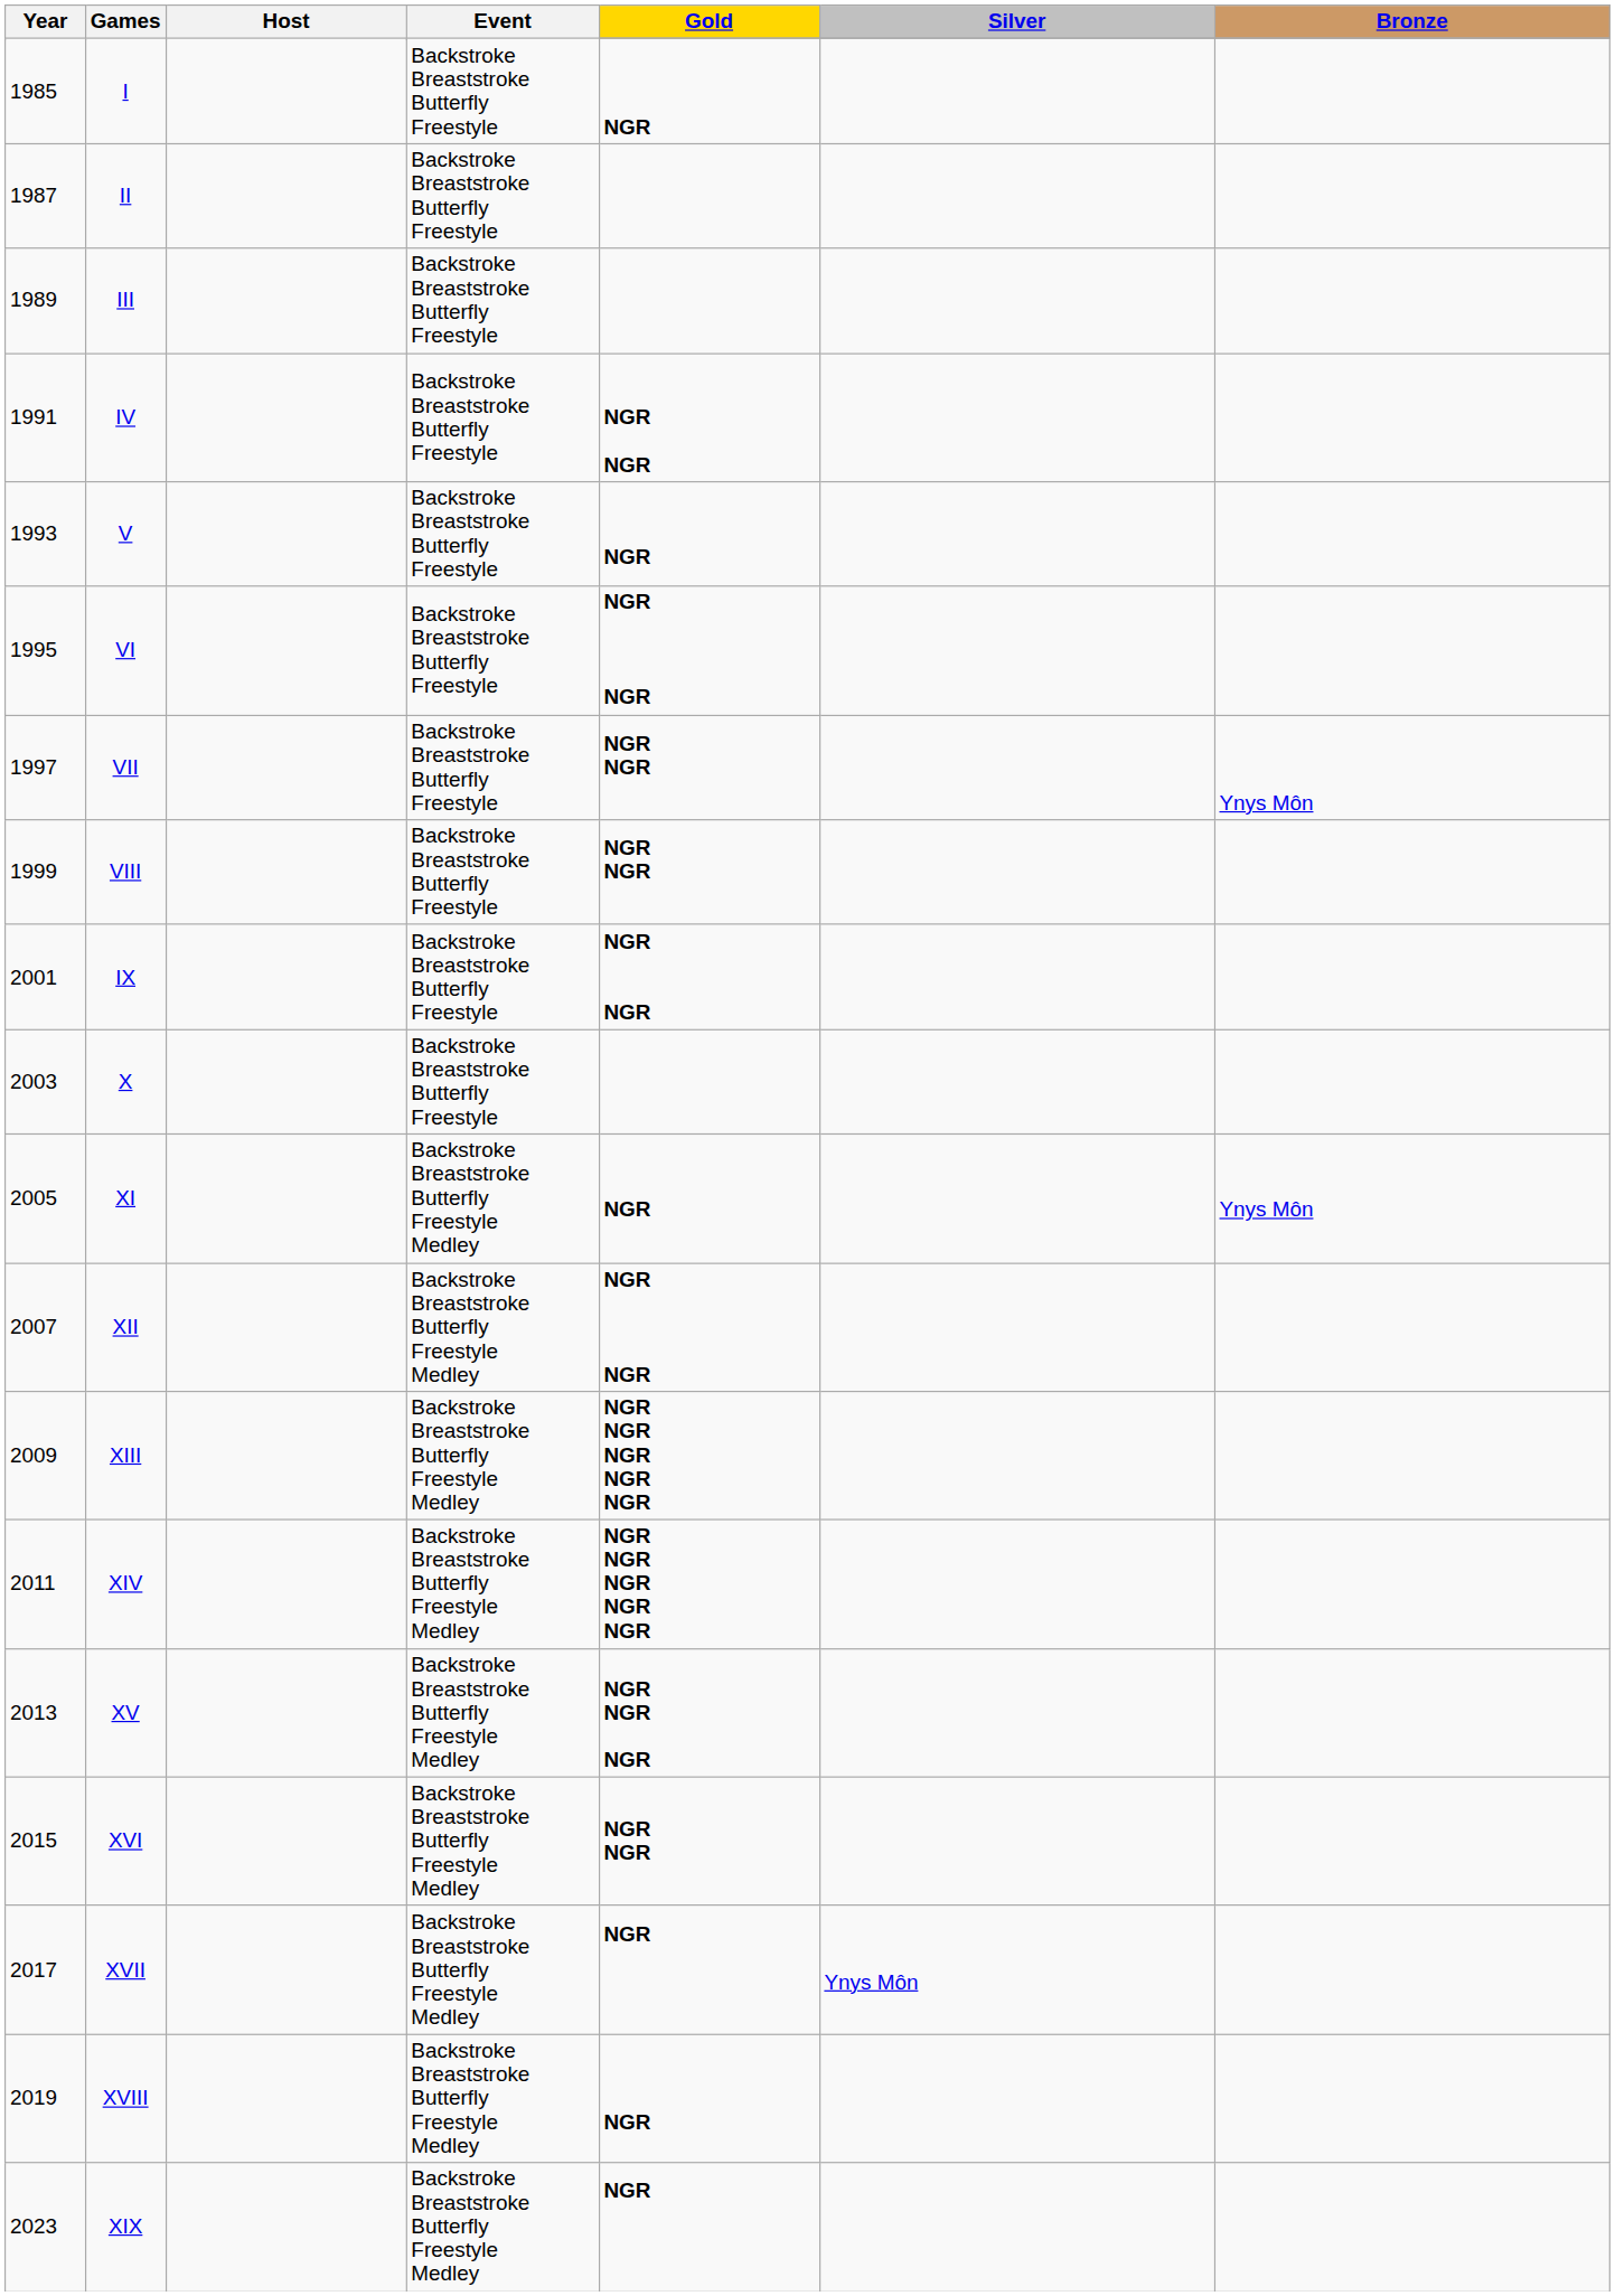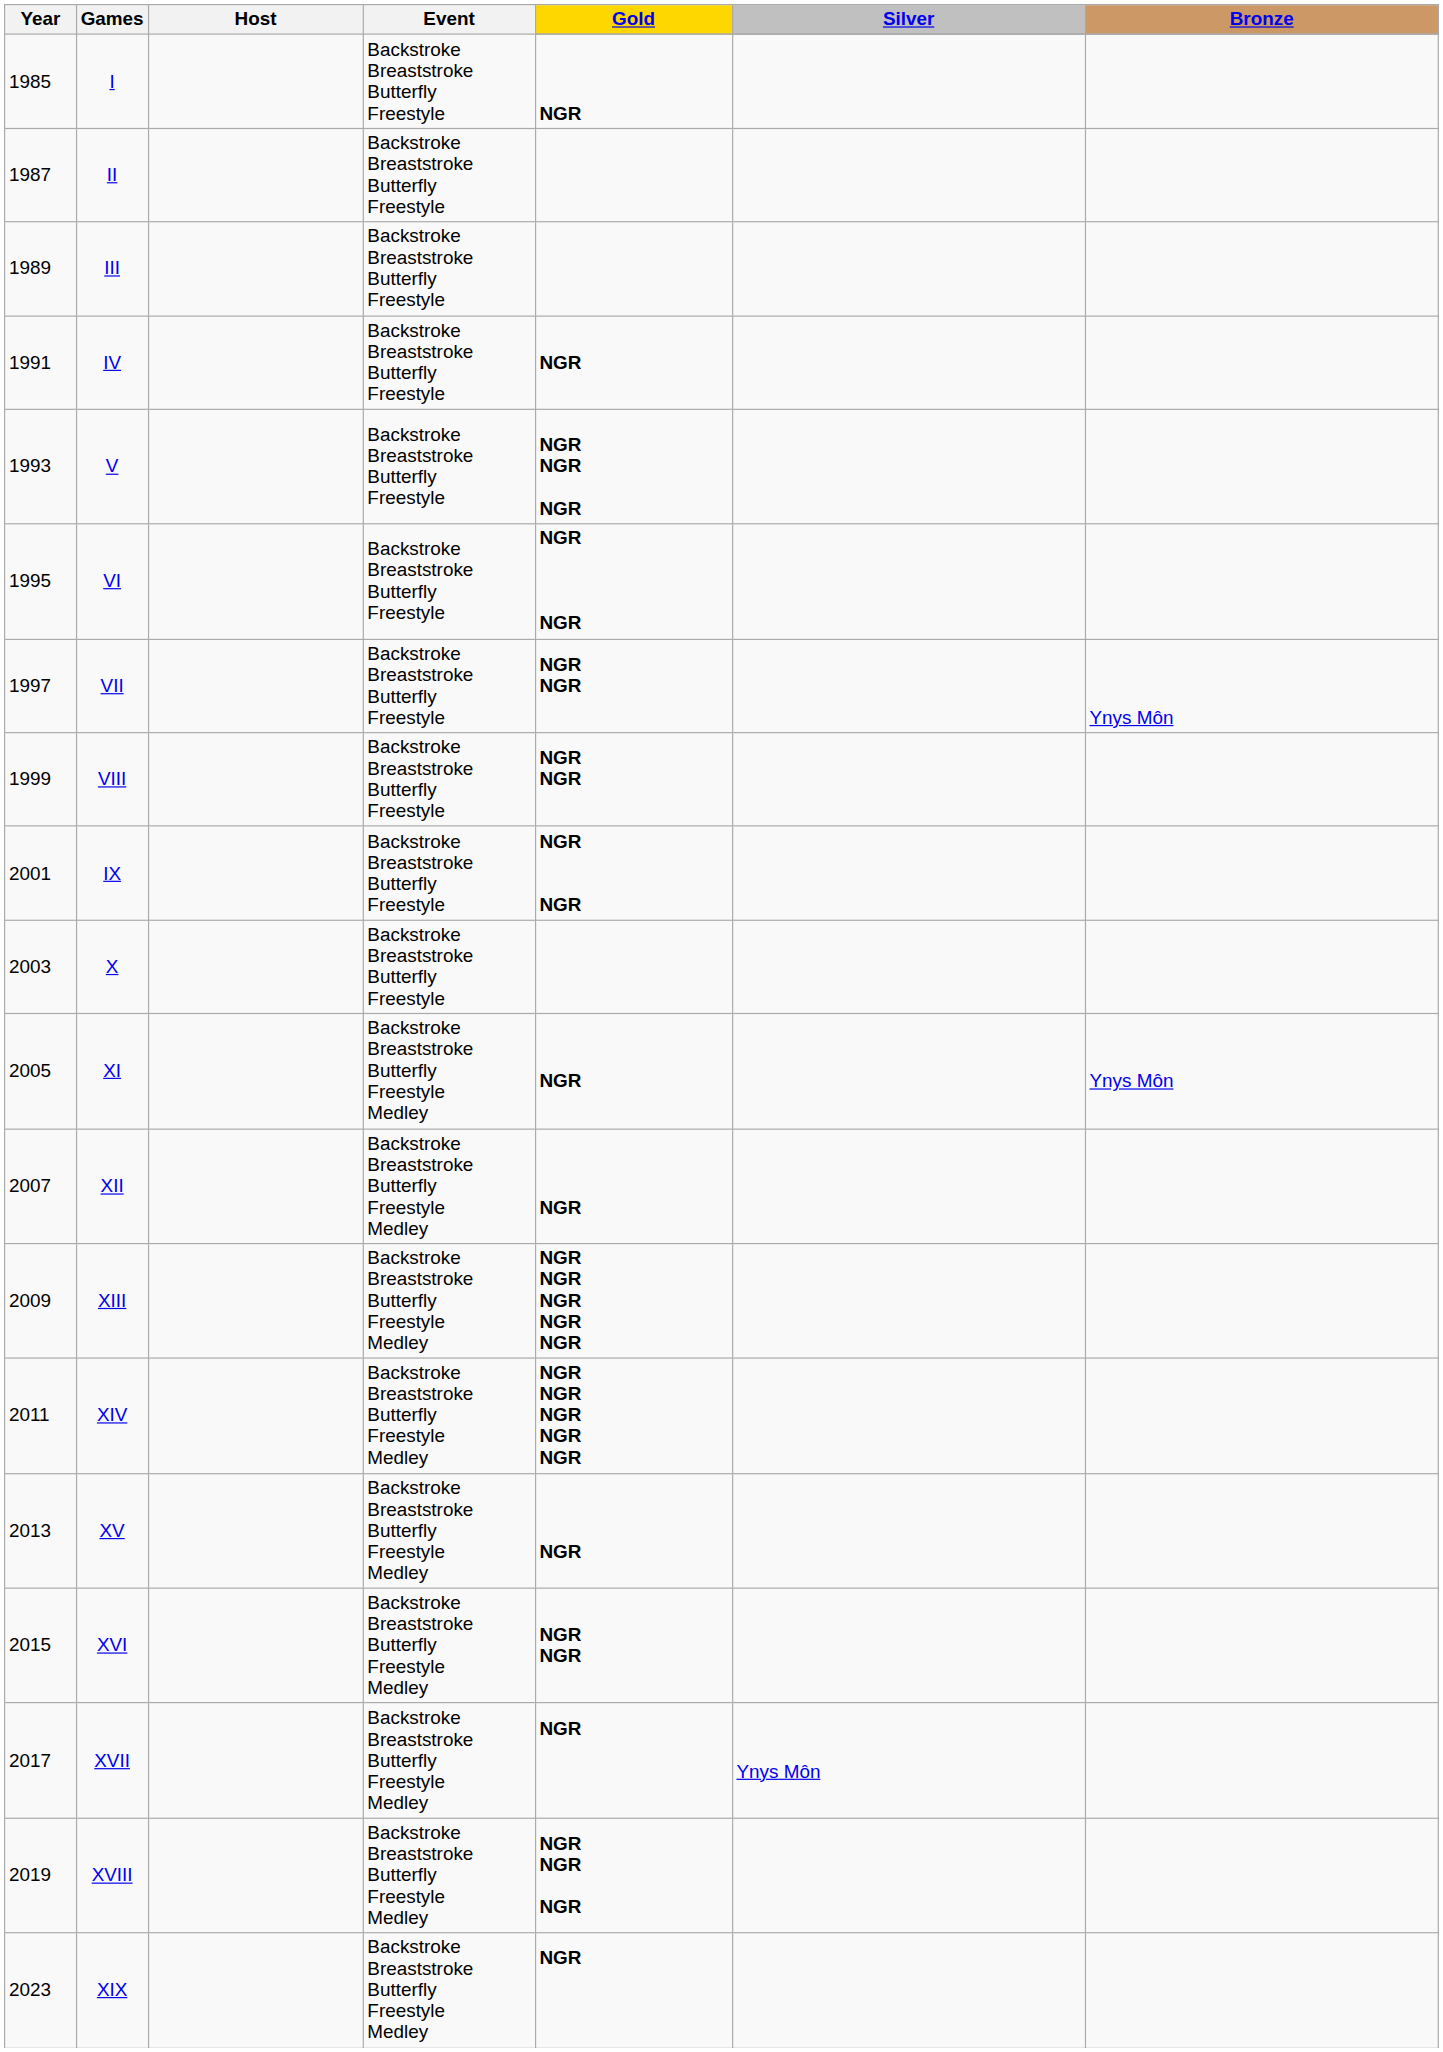IV | Gold: NGR NGR -> NGR
V | Gold: NGR -> NGR NGR NGR
XII | Gold: NGR NGR -> NGR
XV | Gold: NGR NGR NGR -> NGR
XVIII | Gold: NGR -> NGR NGR NGR
